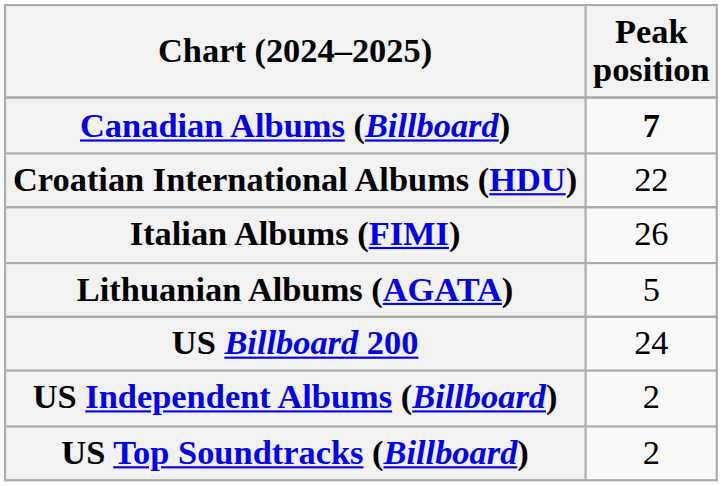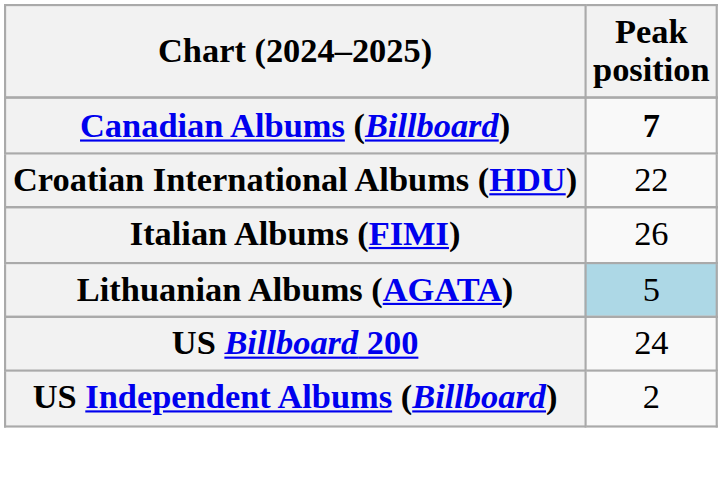Lithuanian Albums (AGATA) | Peak position: no background -> lightblue background
- row: US Top Soundtracks (Billboard) | 2
